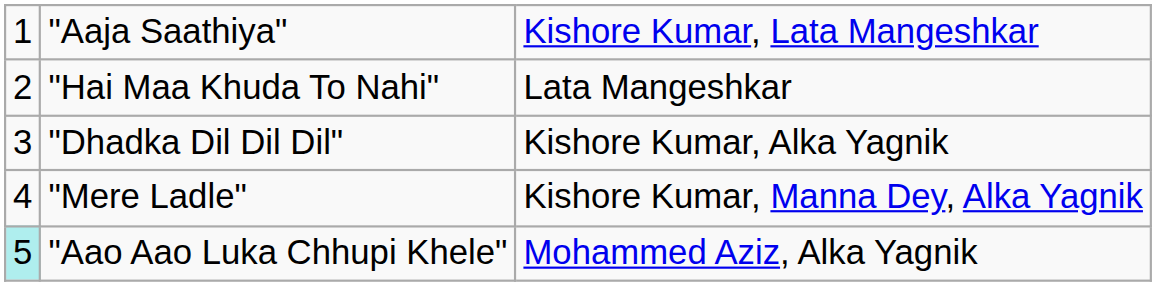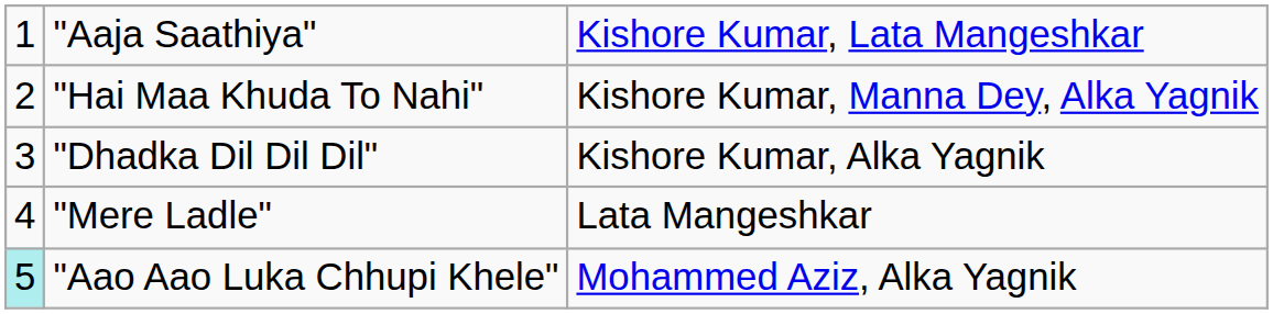"Hai Maa Khuda To Nahi" | column 3: Lata Mangeshkar -> Kishore Kumar, Manna Dey, Alka Yagnik
"Mere Ladle" | column 3: Kishore Kumar, Manna Dey, Alka Yagnik -> Lata Mangeshkar
